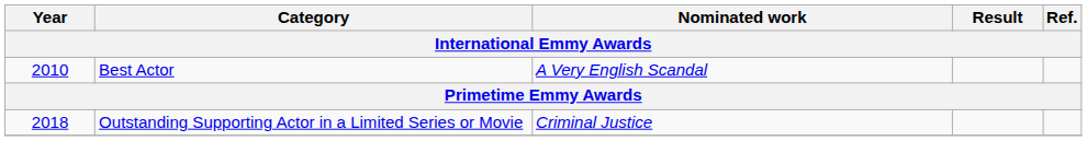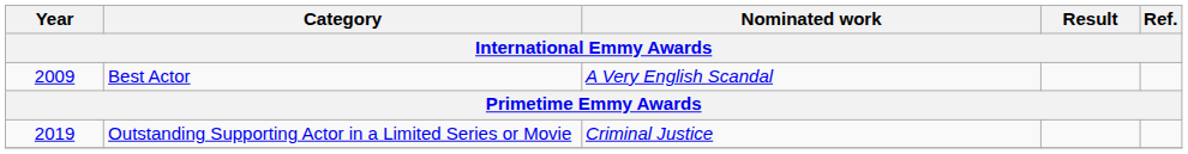Best Actor | Year: 2010 -> 2009
Outstanding Supporting Actor in a Limited Series or Movie | Year: 2018 -> 2019
